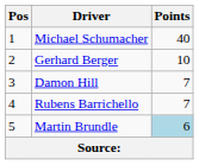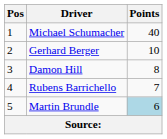Damon Hill | Points: 7 -> 8
